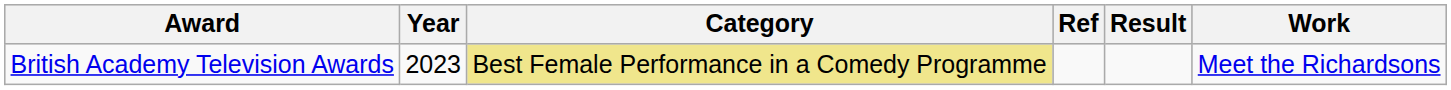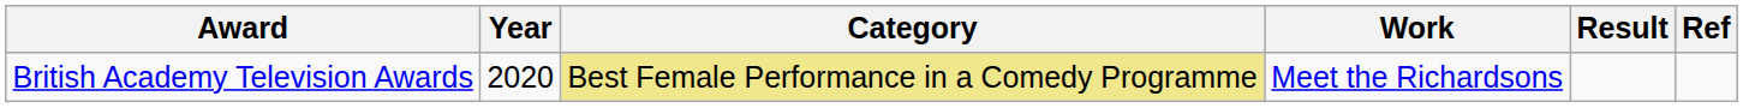columns swapped: Work <-> Ref
British Academy Television Awards | Year: 2023 -> 2020
